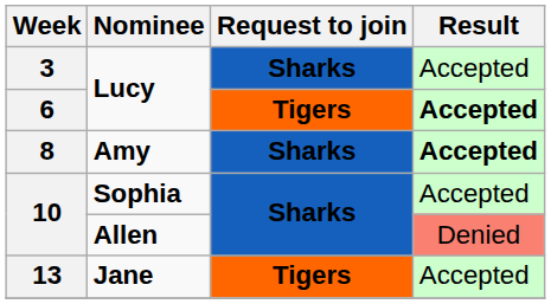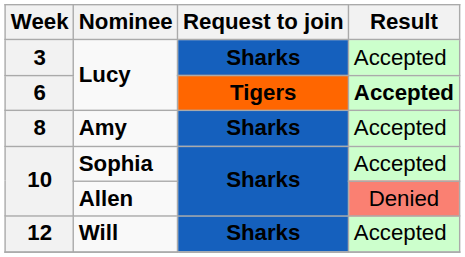8 | Result: bold -> normal
+ row: 12 | Will | Sharks | Accepted
- row: 13 | Jane | Tigers | Accepted
